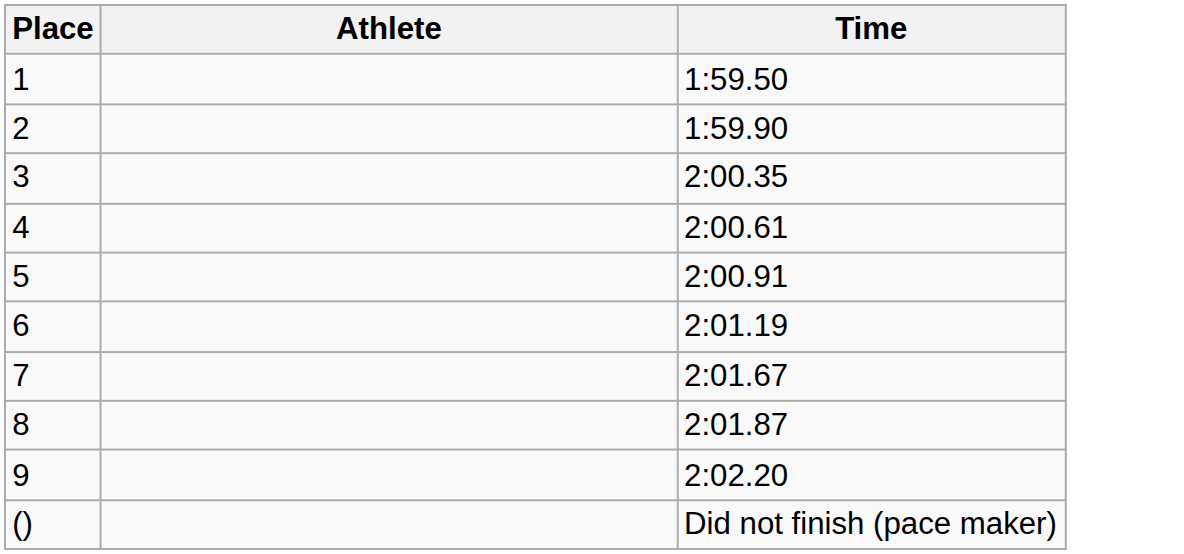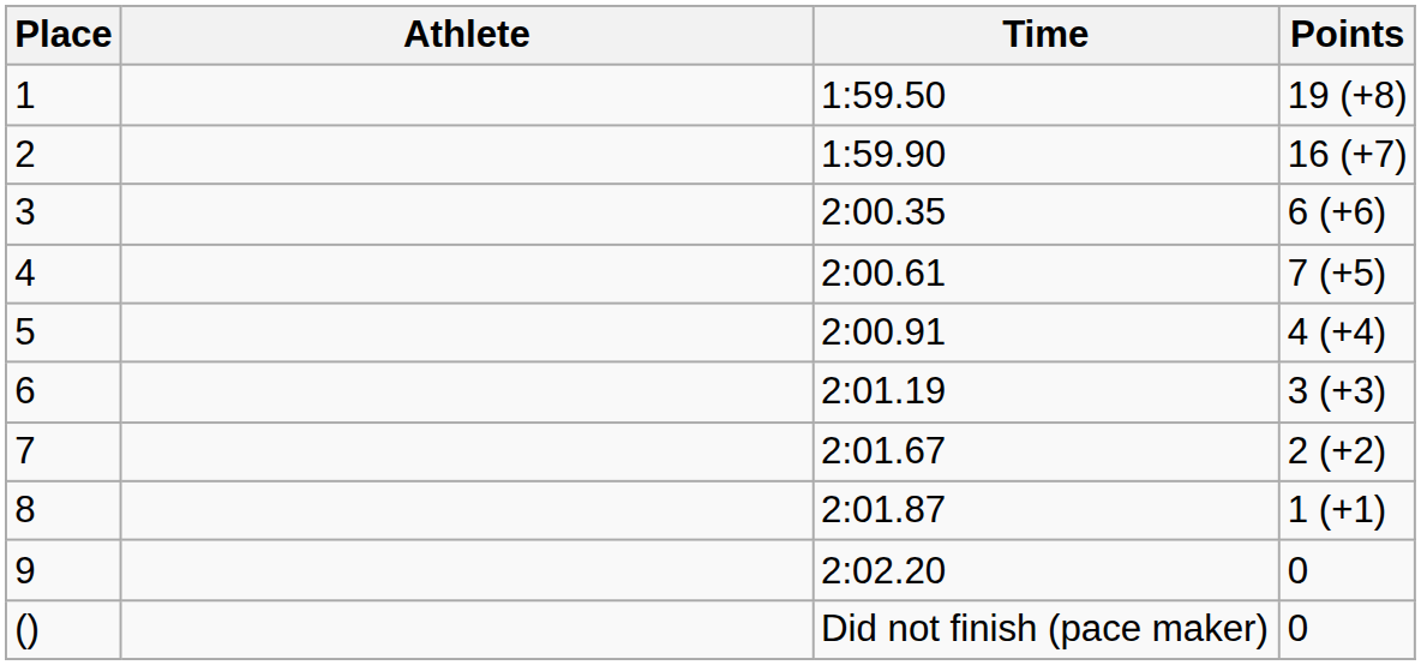+ column: Points | 19 (+8) | 16 (+7) | 6 (+6) | 7 (+5) | 4 (+4) | 3 (+3) | 2 (+2) | 1 (+1) | 0 | 0
